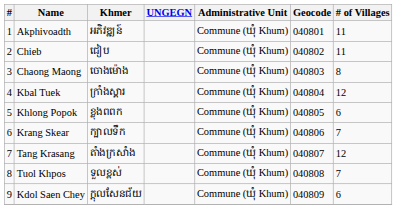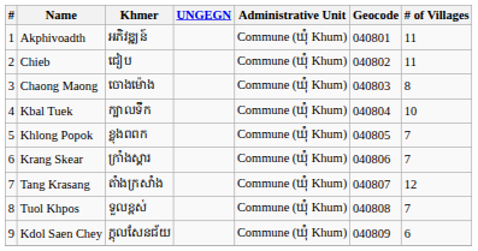Kbal Tuek | Khmer: ក្រាំងស្គារ -> ក្បាលទឹក
Kbal Tuek | # of Villages: 12 -> 10
Khlong Popok | # of Villages: 6 -> 7
Krang Skear | Khmer: ក្បាលទឹក -> ក្រាំងស្គារ
